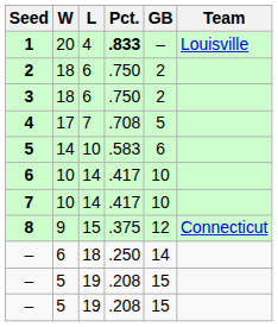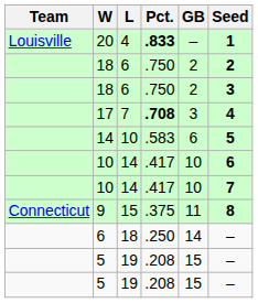columns swapped: Team <-> Seed
17 | Pct.: normal -> bold
17 | GB: 5 -> 3
9 | GB: 12 -> 11
